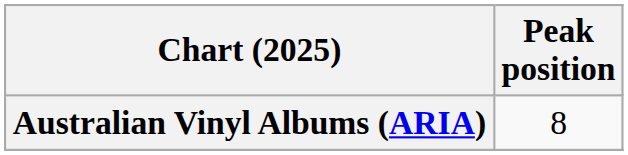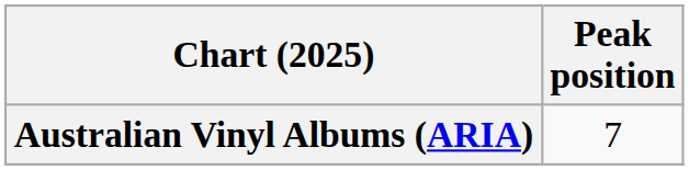Australian Vinyl Albums (ARIA) | Peak position: 8 -> 7
